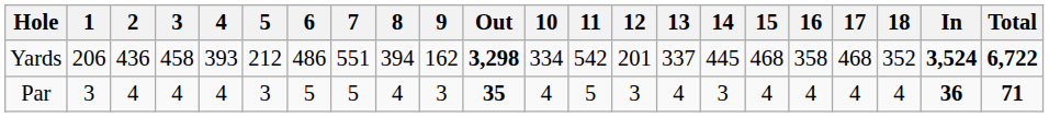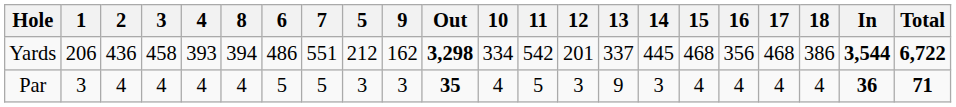columns swapped: 5 <-> 8
Yards | 16: 358 -> 356
Yards | 18: 352 -> 386
Yards | In: 3,524 -> 3,544
Par | 13: 4 -> 9
